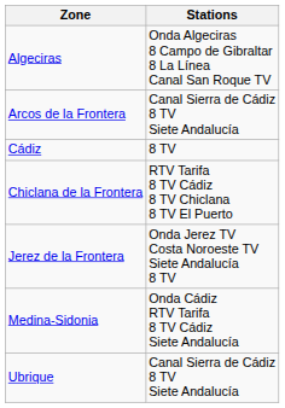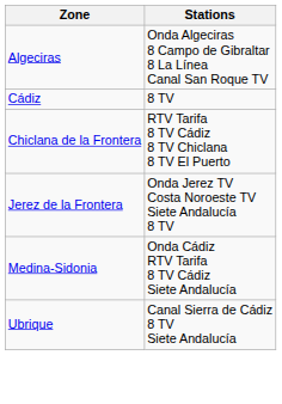- row: Arcos de la Frontera | Canal Sierra de Cádiz 8 TV Siete Andalucía
